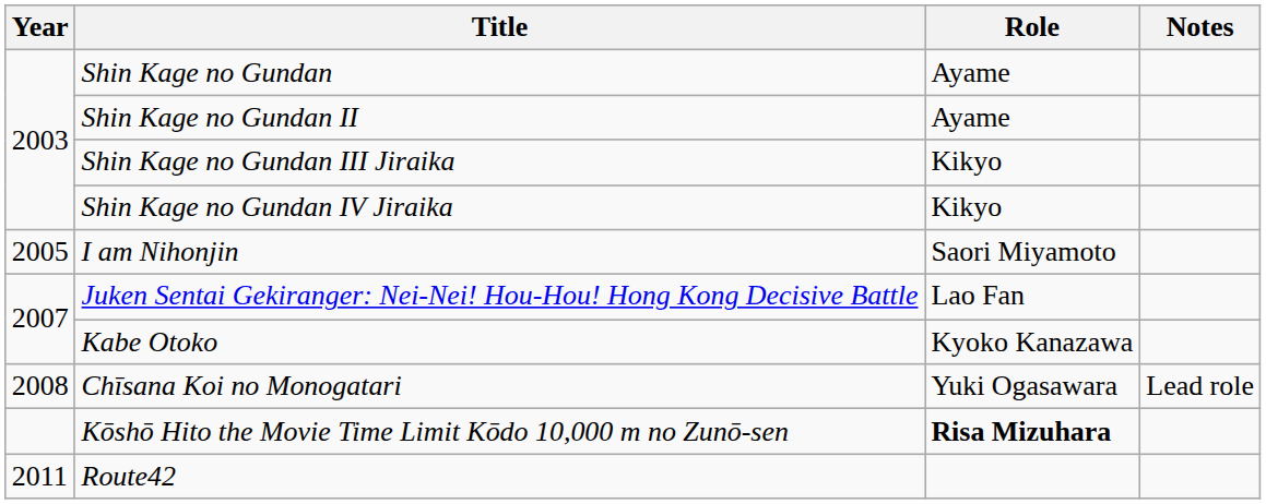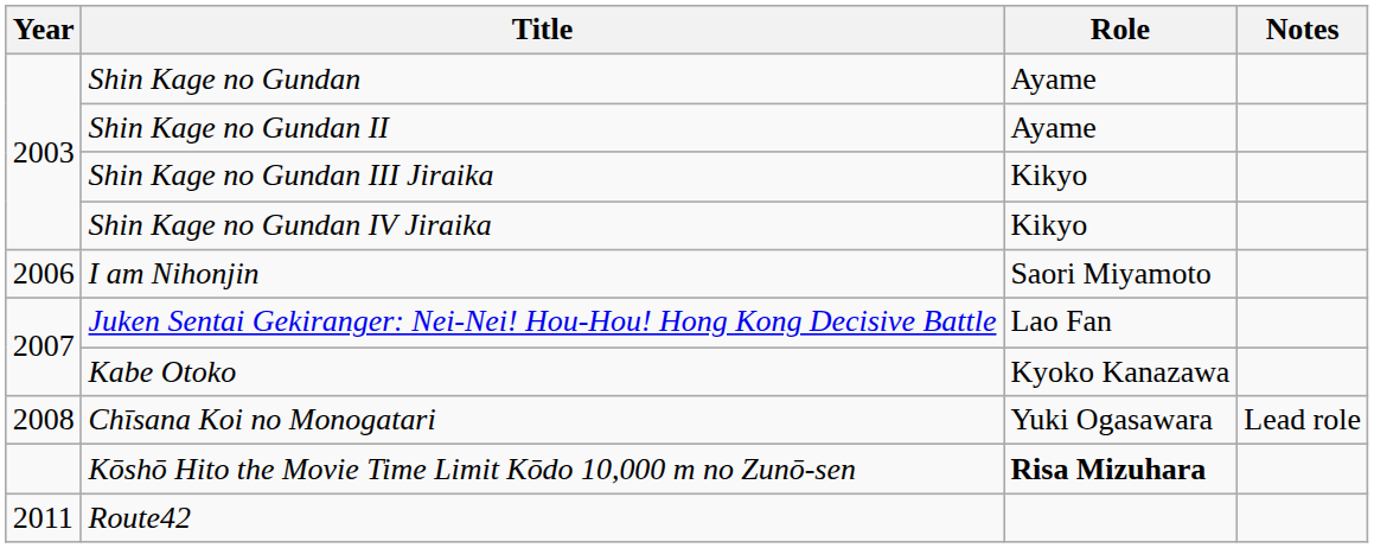I am Nihonjin | Year: 2005 -> 2006
